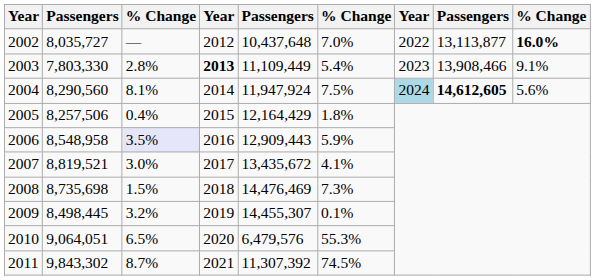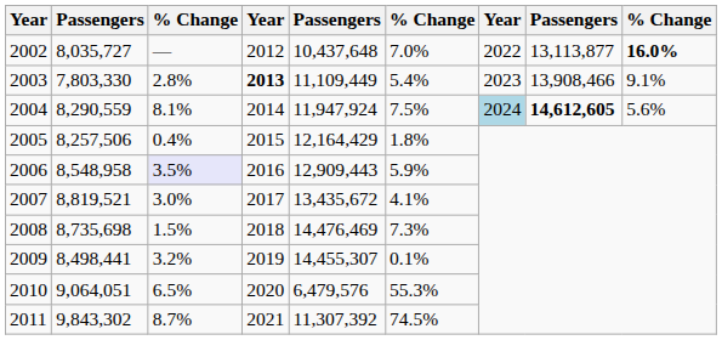2004 | column 2: 8,290,560 -> 8,290,559
2009 | column 2: 8,498,445 -> 8,498,441
